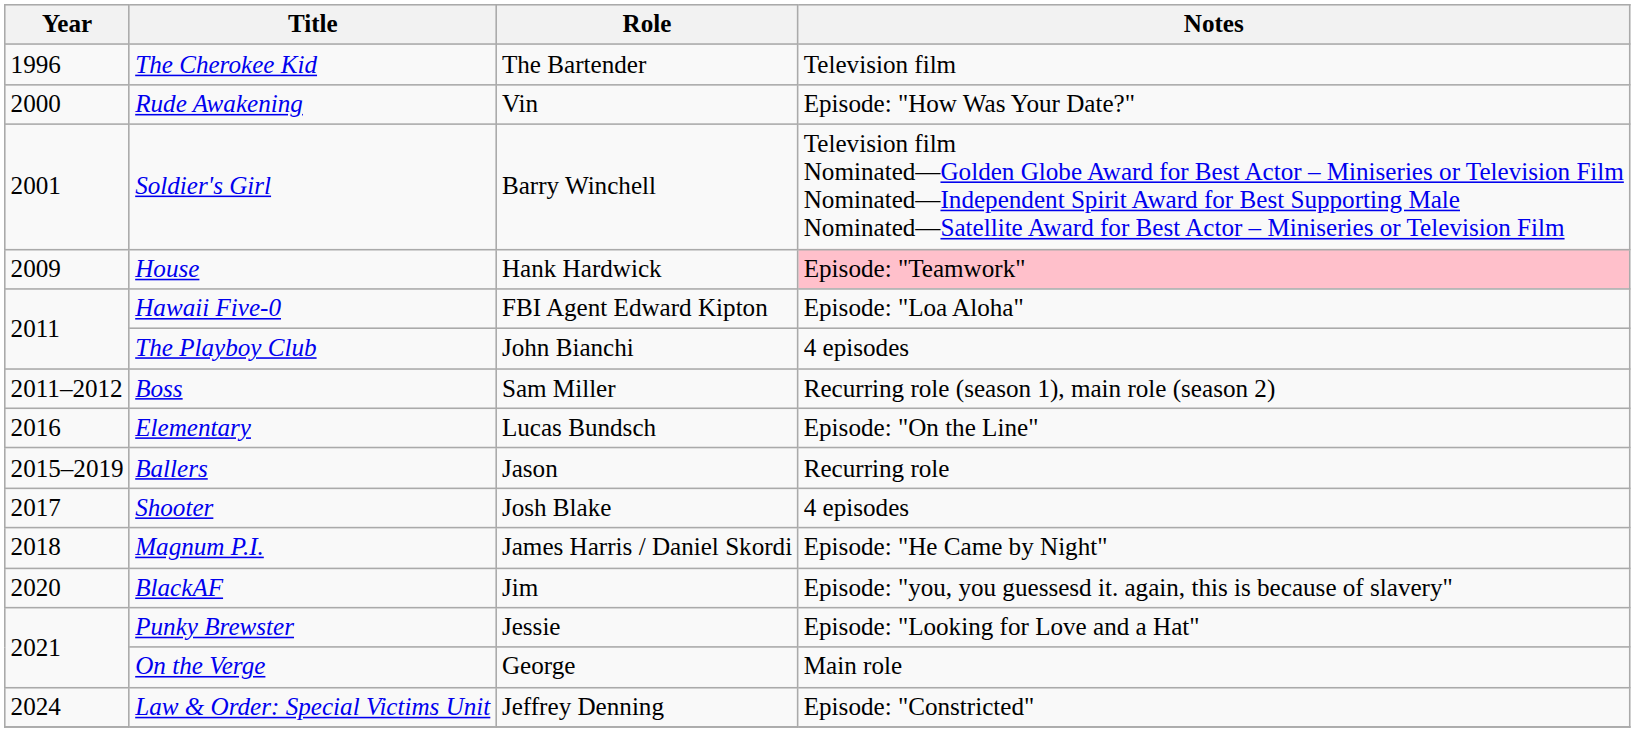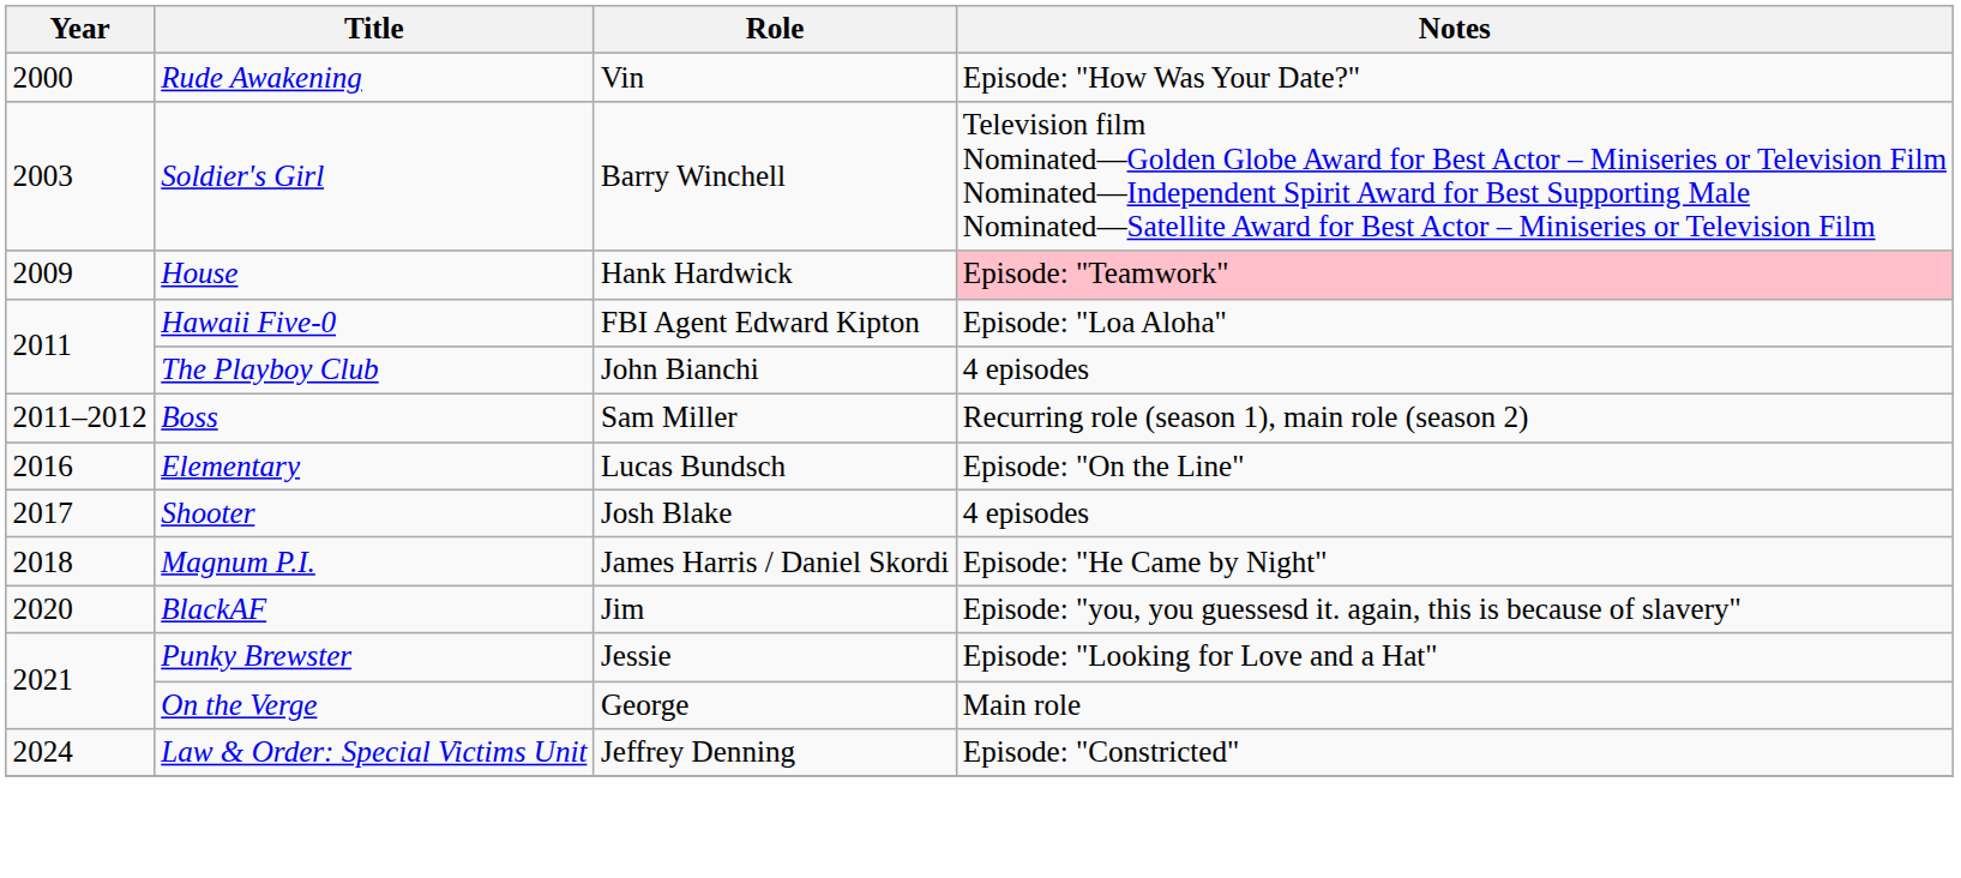- row: 1996 | The Cherokee Kid | The Bartender | Television film
Soldier's Girl | Year: 2001 -> 2003
- row: 2015–2019 | Ballers | Jason | Recurring role
